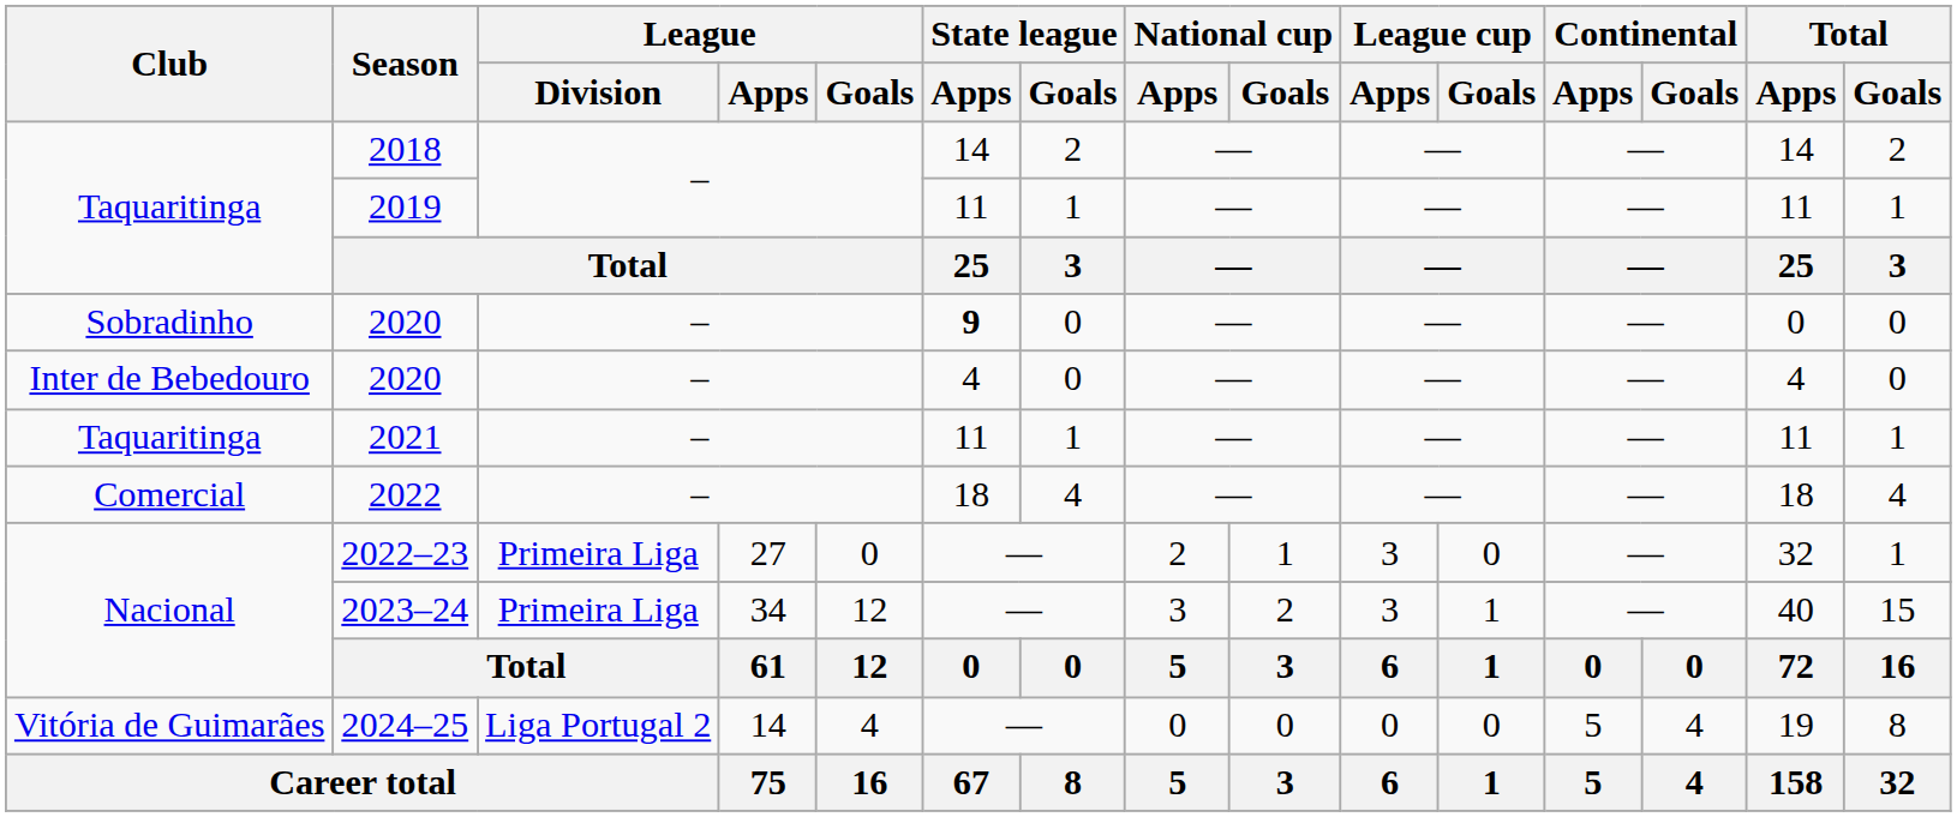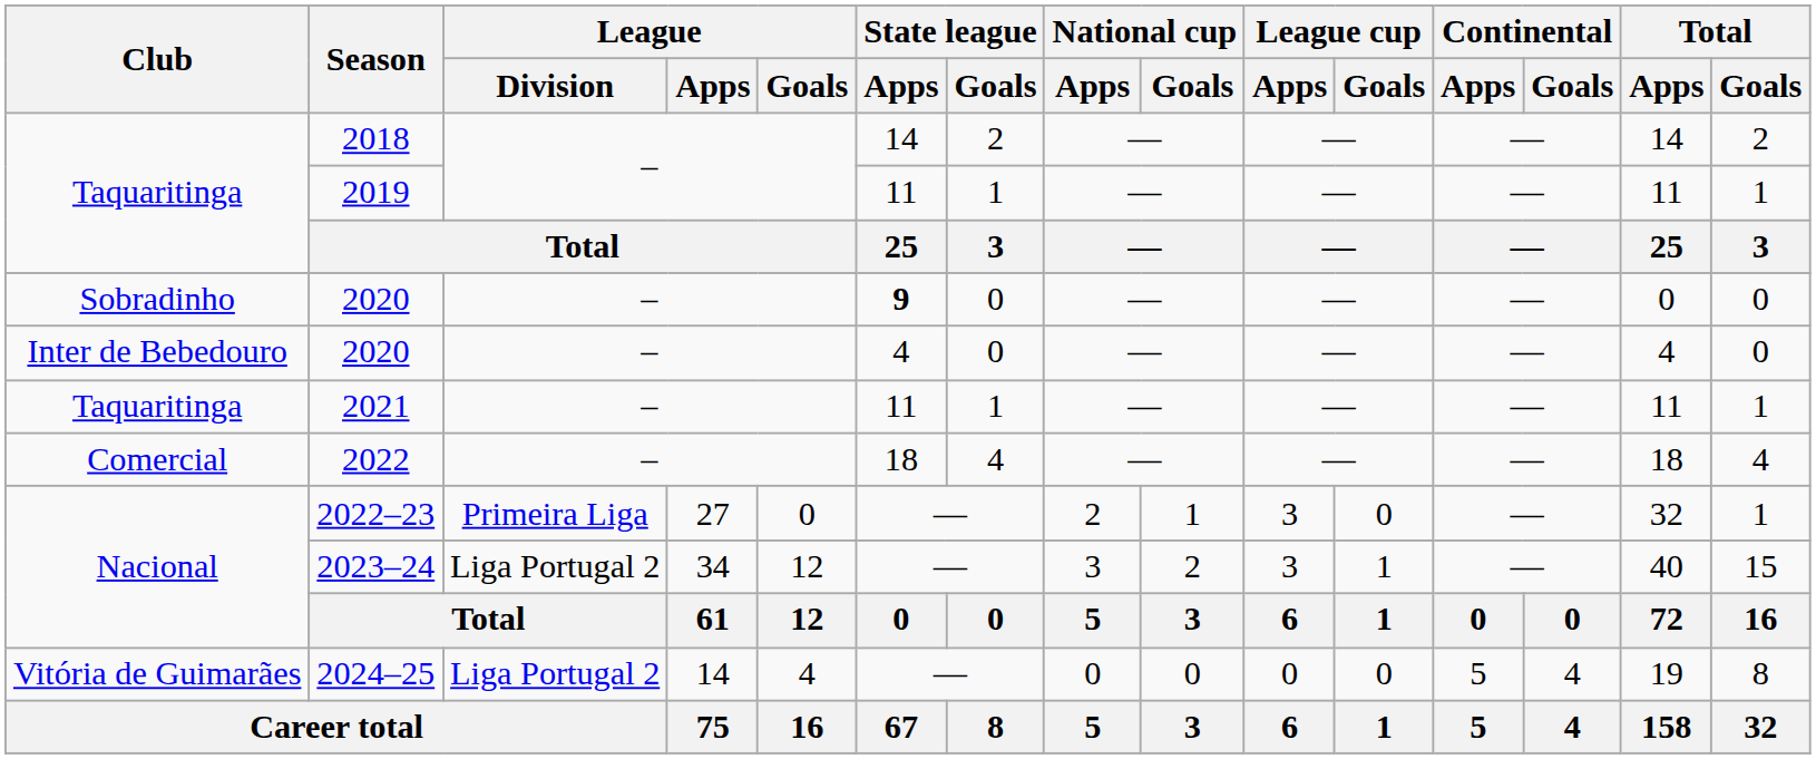2023–24 | League / Division: Primeira Liga -> Liga Portugal 2
